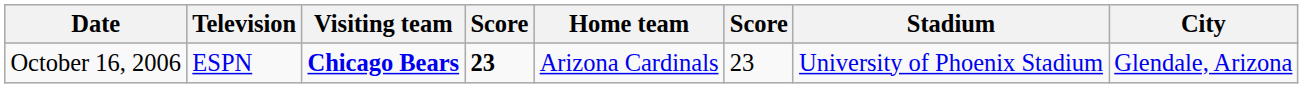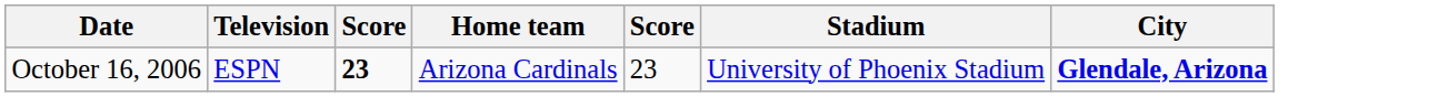- column: Visiting team | Chicago Bears
October 16, 2006 | City: normal -> bold
